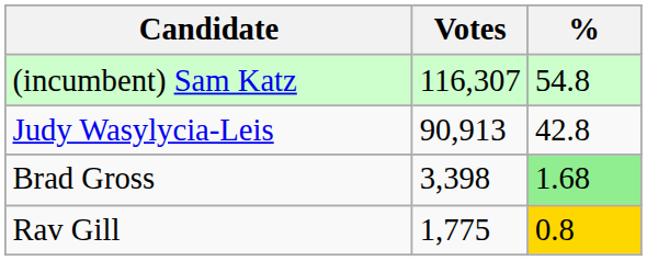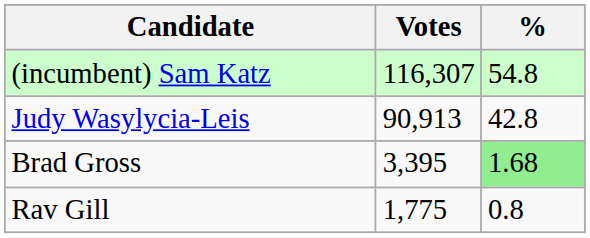Brad Gross | Votes: 3,398 -> 3,395
Rav Gill | %: gold background -> no background
